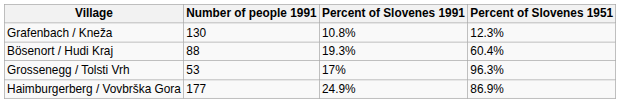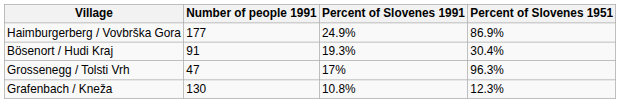rows swapped: Haimburgerberg / Vovbrška Gora <-> Grafenbach / Kneža
Bösenort / Hudi Kraj | Number of people 1991: 88 -> 91
Bösenort / Hudi Kraj | Percent of Slovenes 1951: 60.4% -> 30.4%
Grossenegg / Tolsti Vrh | Number of people 1991: 53 -> 47
